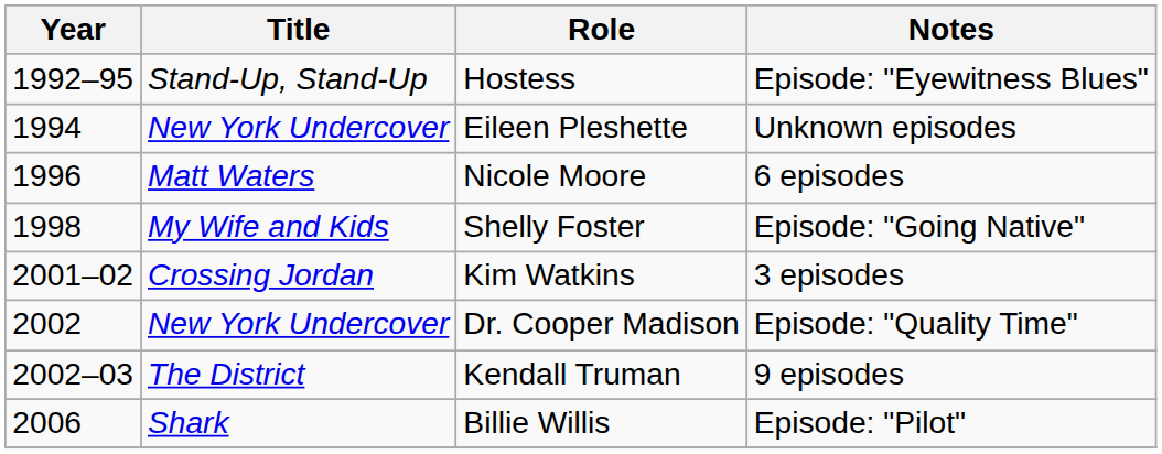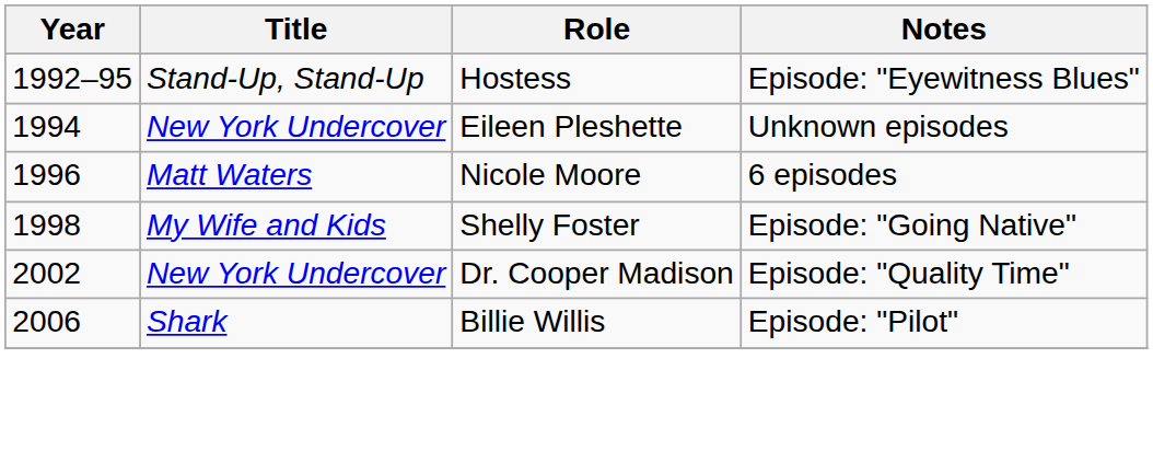- row: 2001–02 | Crossing Jordan | Kim Watkins | 3 episodes
- row: 2002–03 | The District | Kendall Truman | 9 episodes
